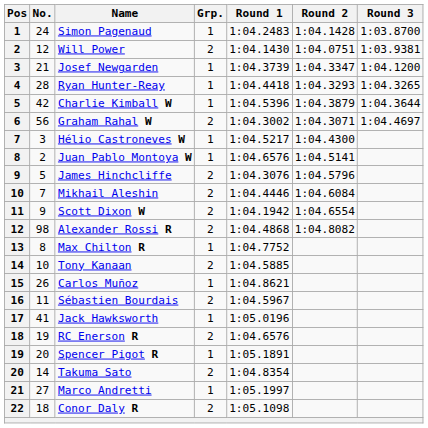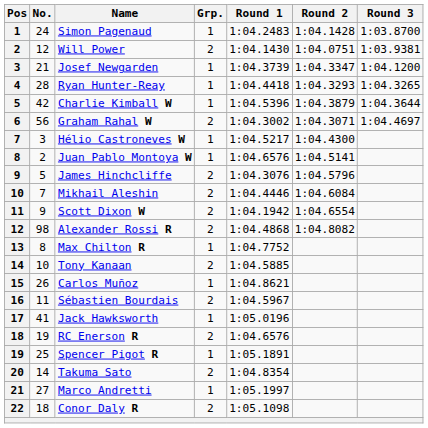Spencer Pigot R | No.: 20 -> 25
